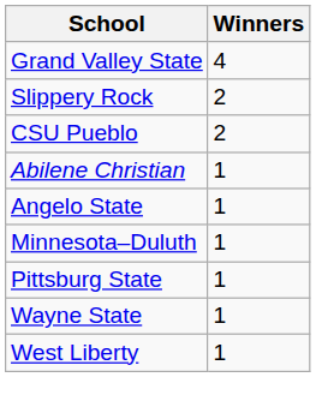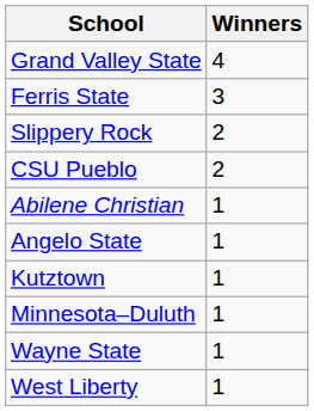+ row: Ferris State | 3
+ row: Kutztown | 1
- row: Pittsburg State | 1
